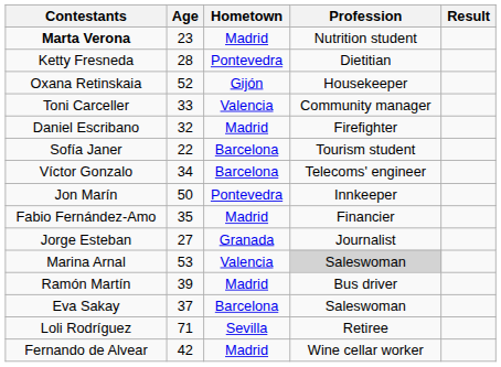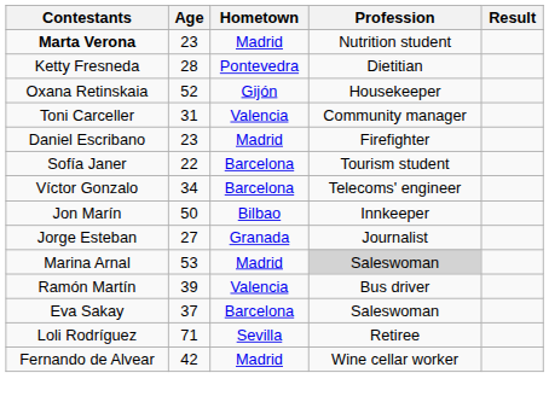Toni Carceller | Age: 33 -> 31
Daniel Escribano | Age: 32 -> 23
Jon Marín | Hometown: Pontevedra -> Bilbao
- row: Fabio Fernández-Amo | 35 | Madrid | Financier
Marina Arnal | Hometown: Valencia -> Madrid
Ramón Martín | Hometown: Madrid -> Valencia
